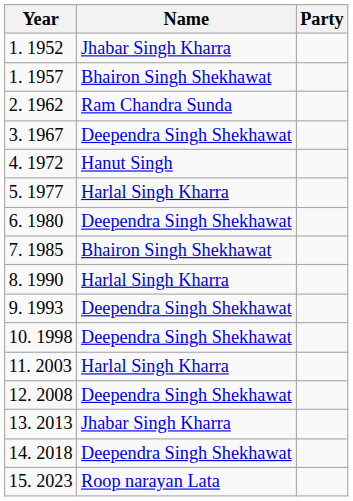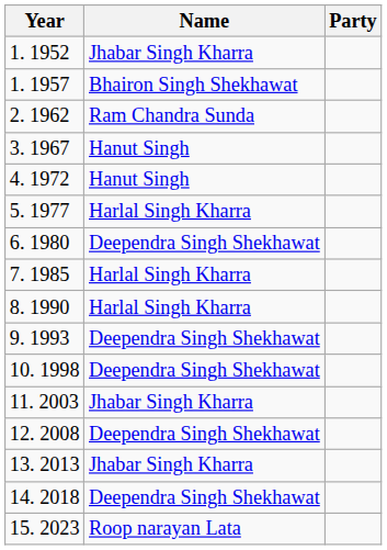3. 1967 | Name: Deependra Singh Shekhawat -> Hanut Singh
7. 1985 | Name: Bhairon Singh Shekhawat -> Harlal Singh Kharra
11. 2003 | Name: Harlal Singh Kharra -> Jhabar Singh Kharra
